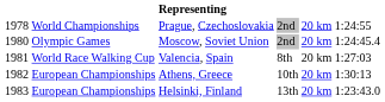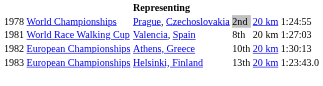- row: 1980 | Olympic Games | Moscow, Soviet Union | 2nd | 20 km | 1:24:45.4
